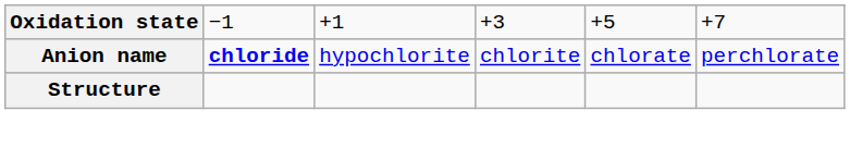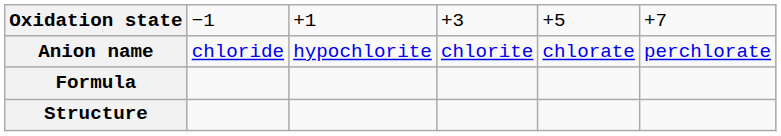Anion name | column 2: bold -> normal
+ row: Formula
